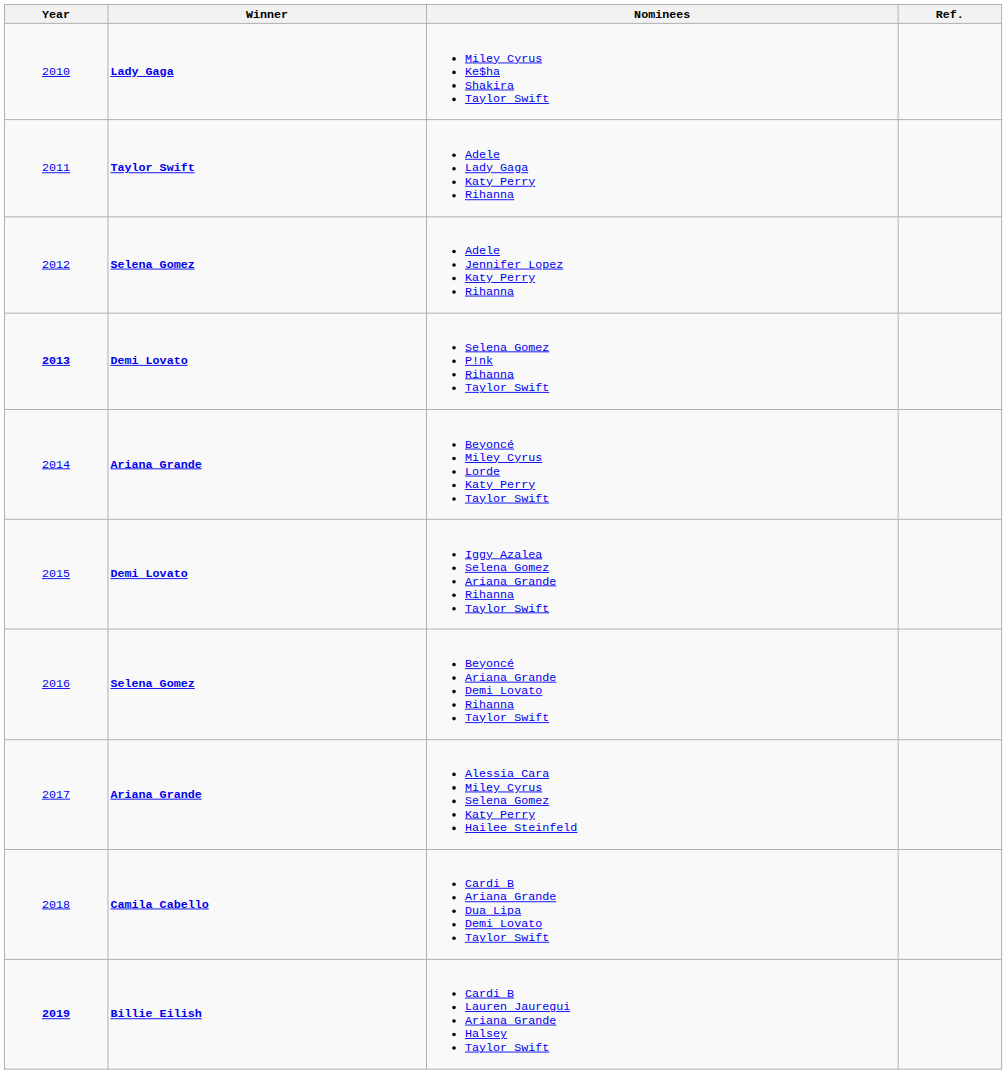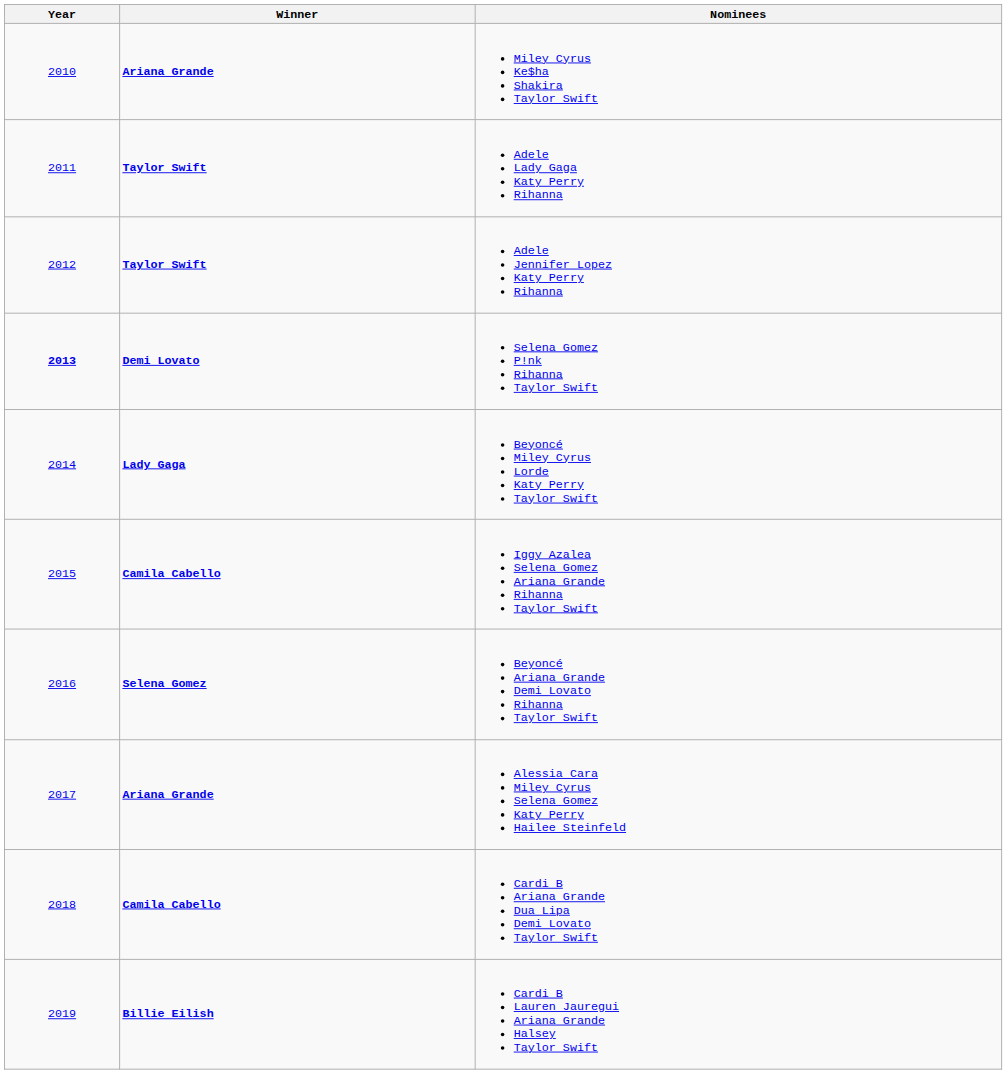- column: Ref.
Miley Cyrus Ke$ha Shakira Taylor Swift | Winner: Lady Gaga -> Ariana Grande
Adele Jennifer Lopez Katy Perry Rihanna | Winner: Selena Gomez -> Taylor Swift
Beyoncé Miley Cyrus Lorde Katy Perry Taylor Swift | Winner: Ariana Grande -> Lady Gaga
Iggy Azalea Selena Gomez Ariana Grande Rihanna Taylor Swift | Winner: Demi Lovato -> Camila Cabello
Cardi B Lauren Jauregui Ariana Grande Halsey Taylor Swift | Year: bold -> normal
